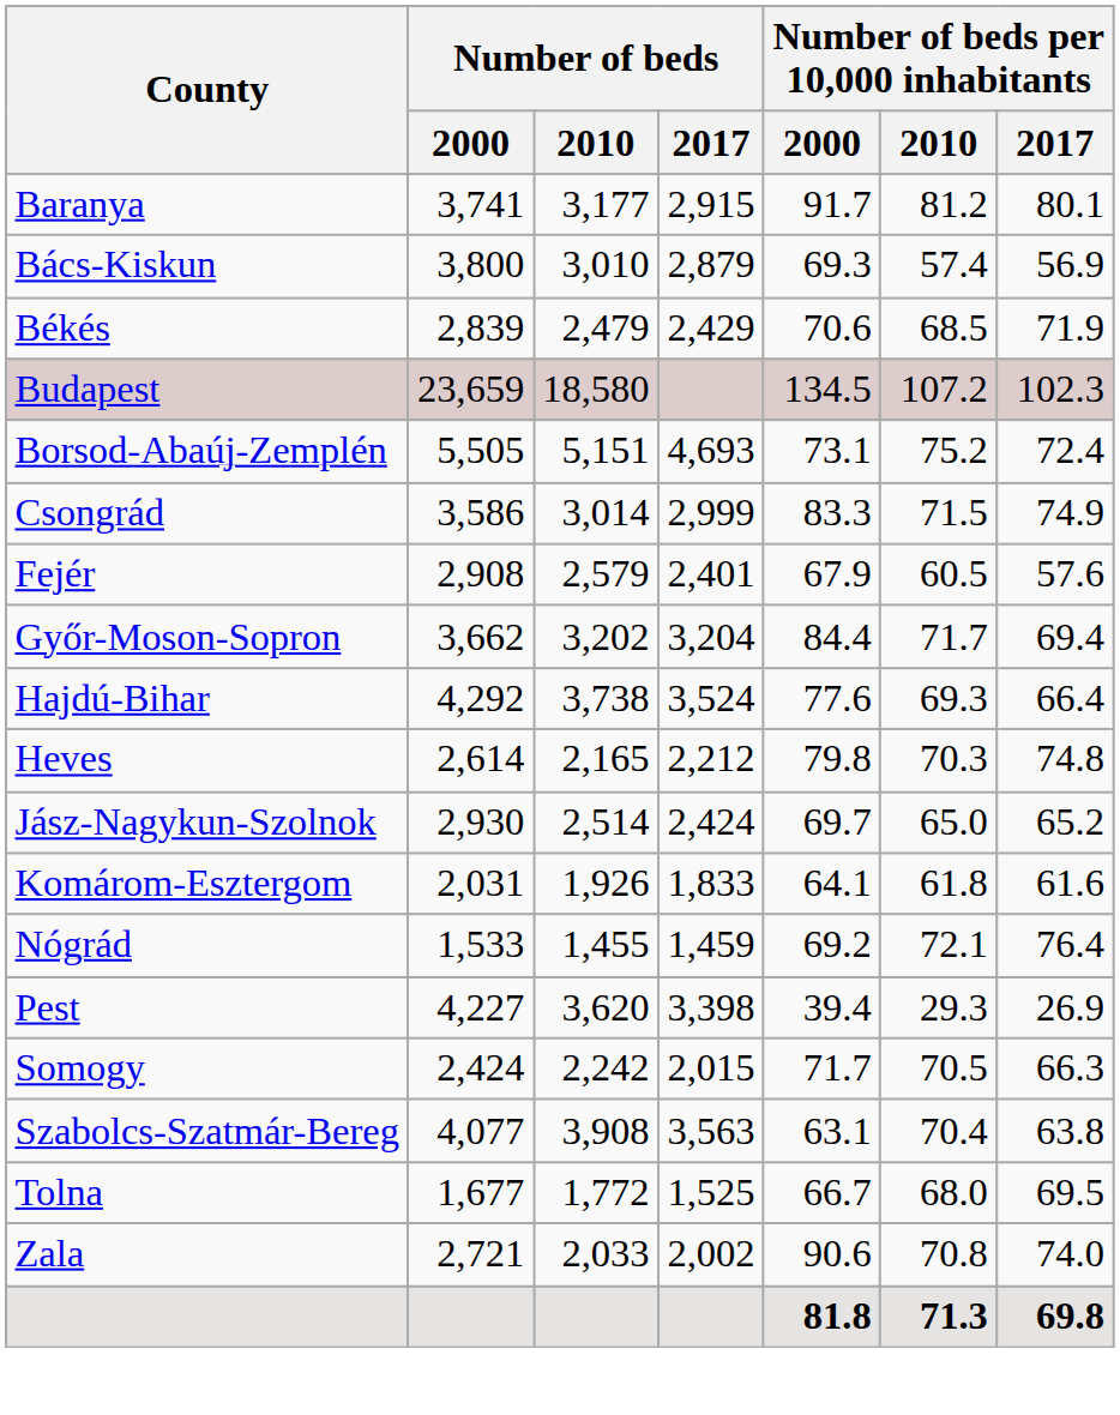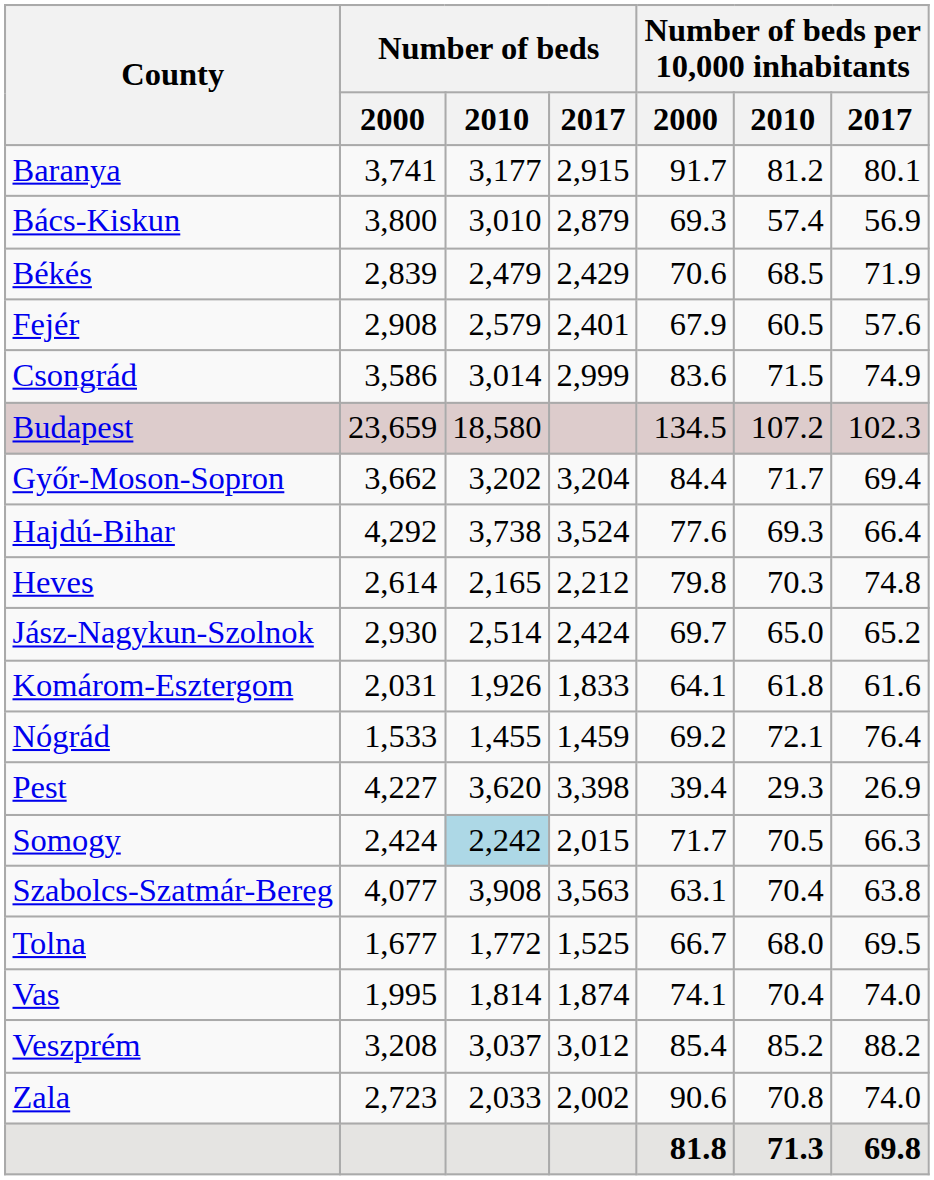rows swapped: Budapest <-> Fejér
- row: Borsod-Abaúj-Zemplén | 5,505 | 5,151 | 4,693 | 73.1 | 75.2 | 72.4
Csongrád | Number of beds per 10,000 inhabitants / 2000: 83.3 -> 83.6
Somogy | Number of beds / 2010: no background -> lightblue background
+ row: Vas | 1,995 | 1,814 | 1,874 | 74.1 | 70.4 | 74.0
+ row: Veszprém | 3,208 | 3,037 | 3,012 | 85.4 | 85.2 | 88.2
Zala | Number of beds / 2000: 2,721 -> 2,723
